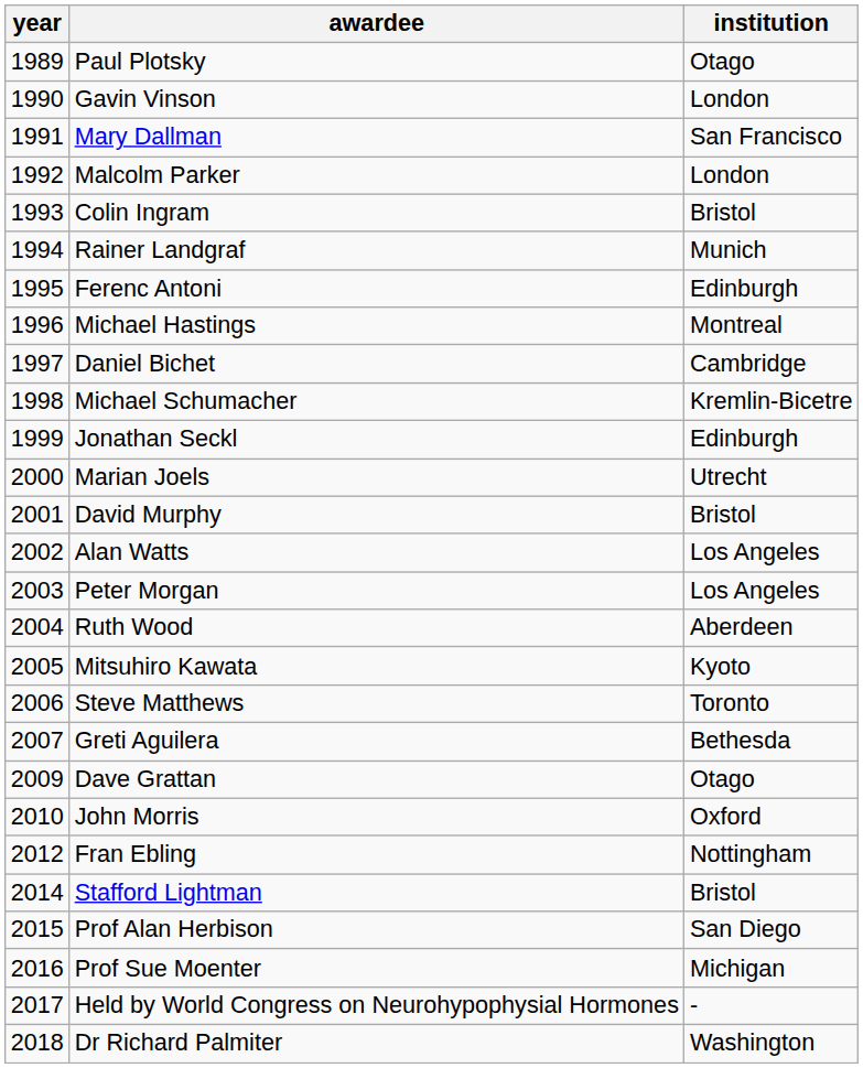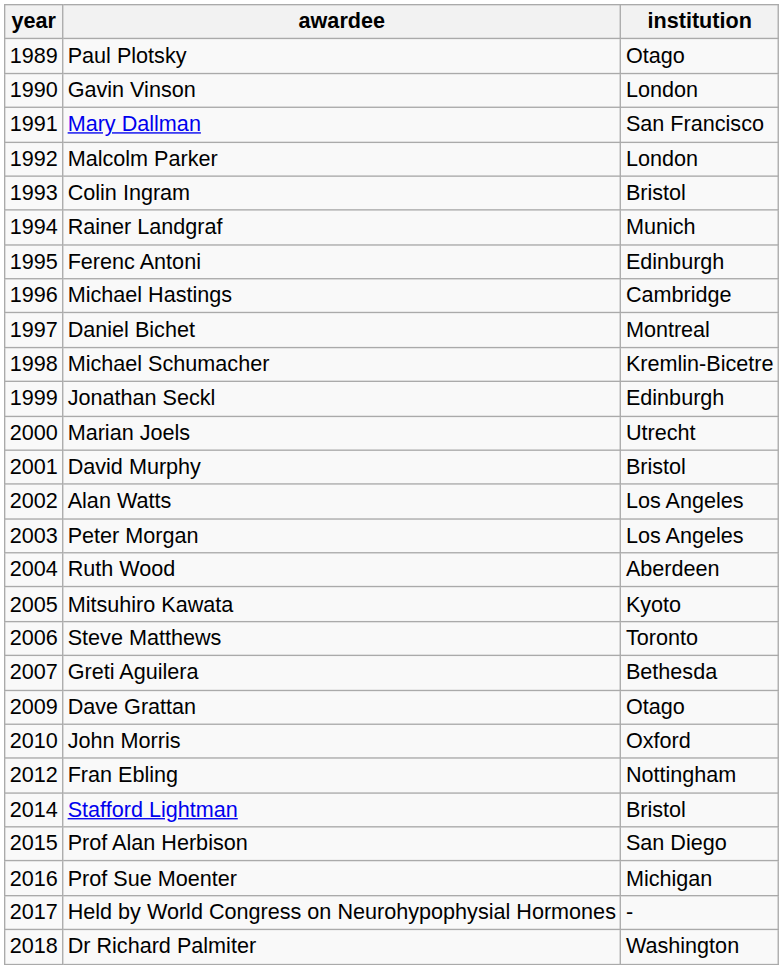Michael Hastings | institution: Montreal -> Cambridge
Daniel Bichet | institution: Cambridge -> Montreal
